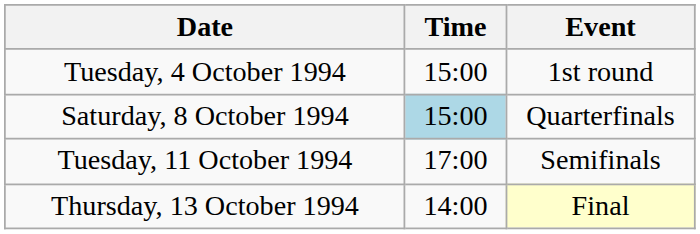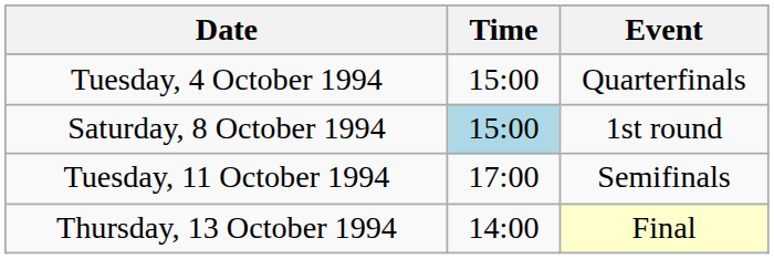Tuesday, 4 October 1994 | Event: 1st round -> Quarterfinals
Saturday, 8 October 1994 | Event: Quarterfinals -> 1st round
